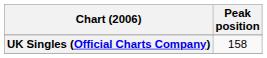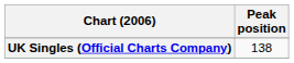UK Singles (Official Charts Company) | Peak position: 158 -> 138
